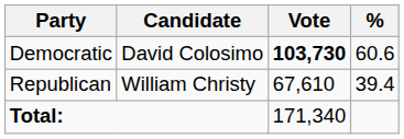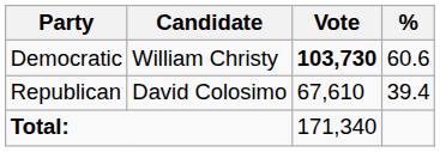Democratic | Candidate: David Colosimo -> William Christy
Republican | Candidate: William Christy -> David Colosimo
